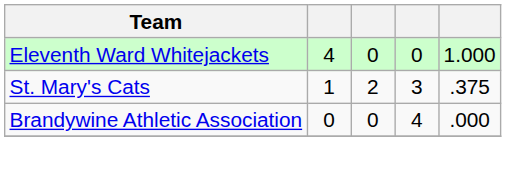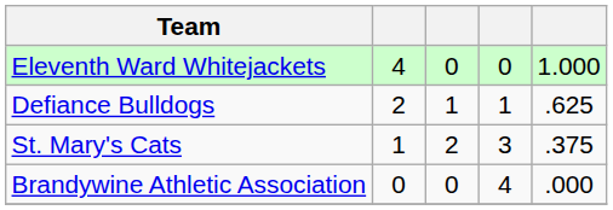+ row: Defiance Bulldogs | 2 | 1 | 1 | .625
